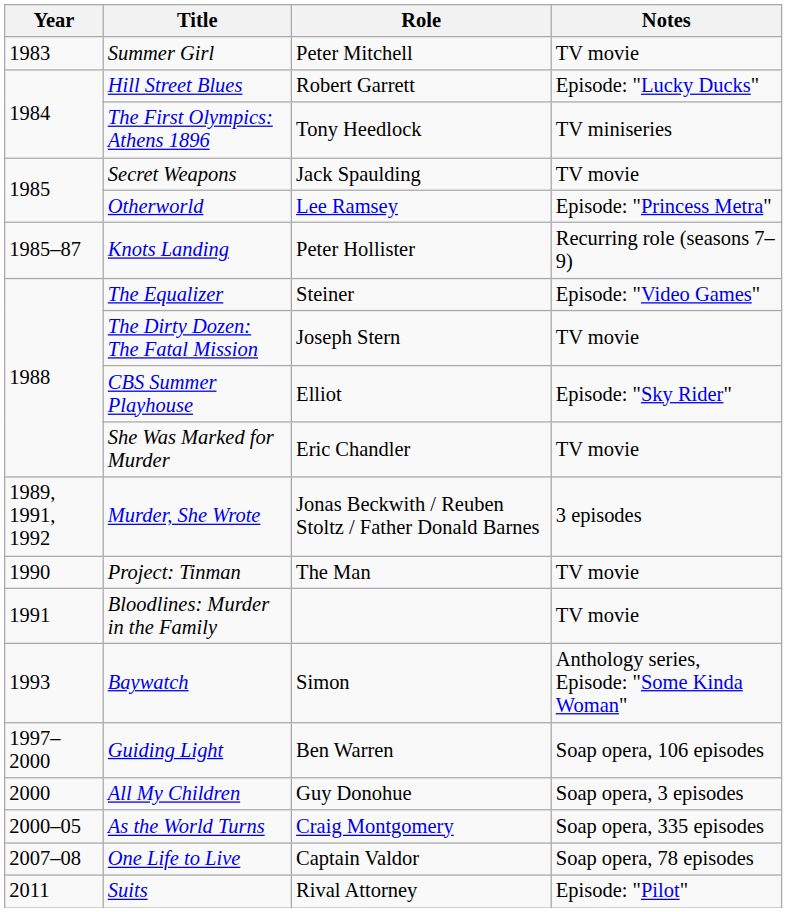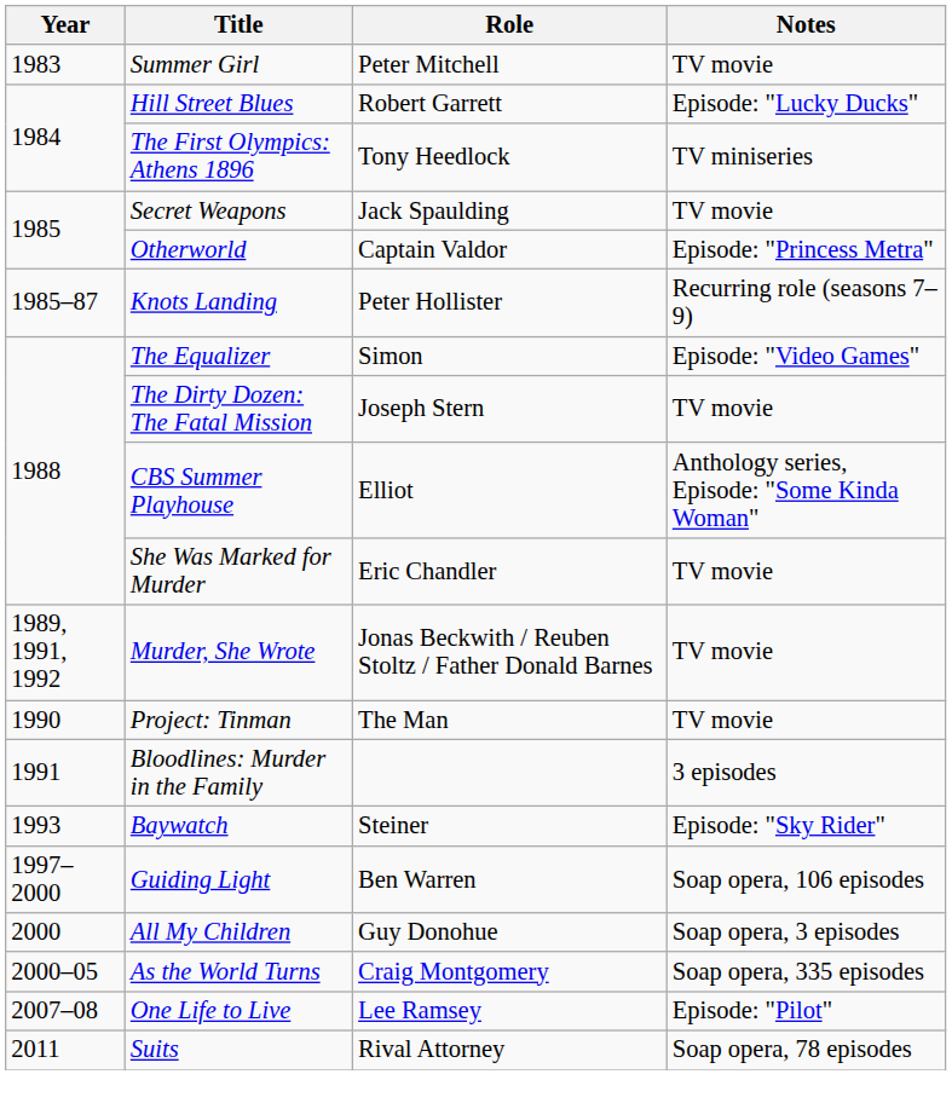Otherworld | Role: Lee Ramsey -> Captain Valdor
The Equalizer | Role: Steiner -> Simon
CBS Summer Playhouse | Notes: Episode: "Sky Rider" -> Anthology series, Episode: "Some Kinda Woman"
Murder, She Wrote | Notes: 3 episodes -> TV movie
Bloodlines: Murder in the Family | Notes: TV movie -> 3 episodes
Baywatch | Role: Simon -> Steiner
Baywatch | Notes: Anthology series, Episode: "Some Kinda Woman" -> Episode: "Sky Rider"
One Life to Live | Role: Captain Valdor -> Lee Ramsey
One Life to Live | Notes: Soap opera, 78 episodes -> Episode: "Pilot"
Suits | Notes: Episode: "Pilot" -> Soap opera, 78 episodes
